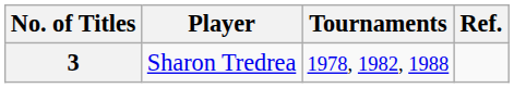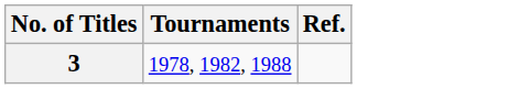- column: Player | Sharon Tredrea
